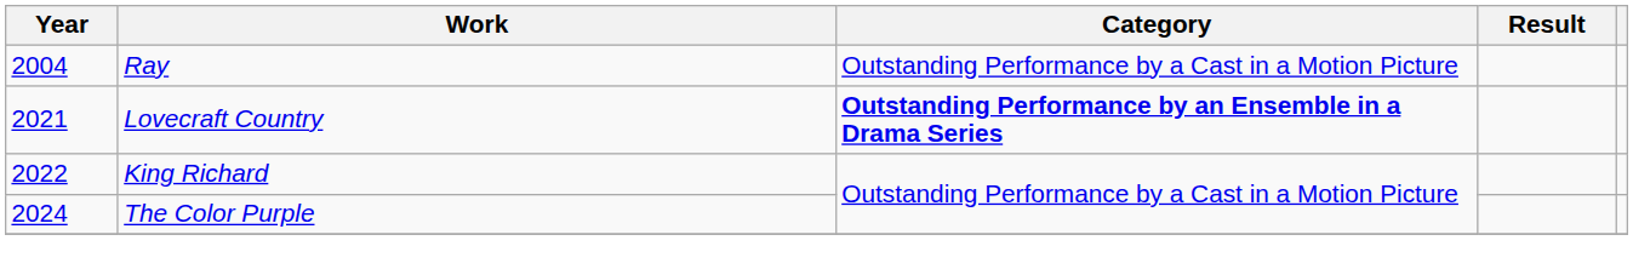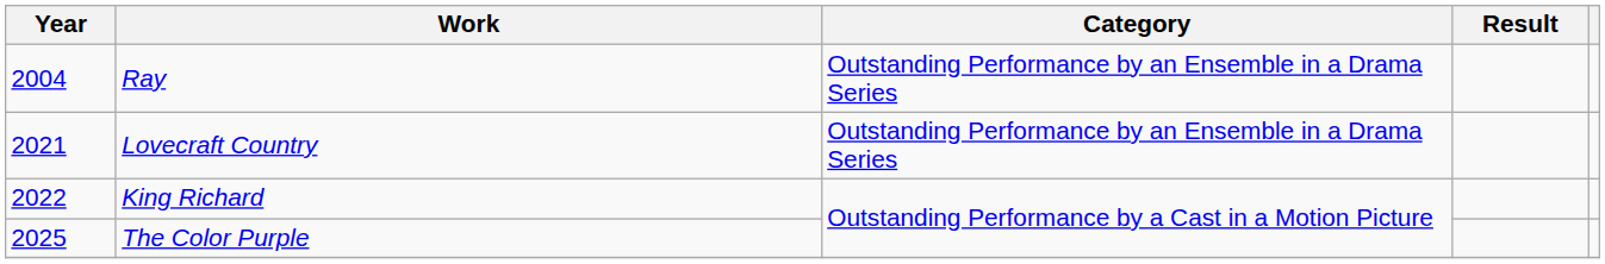Ray | Category: Outstanding Performance by a Cast in a Motion Picture -> Outstanding Performance by an Ensemble in a Drama Series
Lovecraft Country | Category: bold -> normal
The Color Purple | Year: 2024 -> 2025
